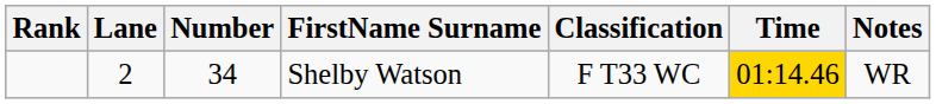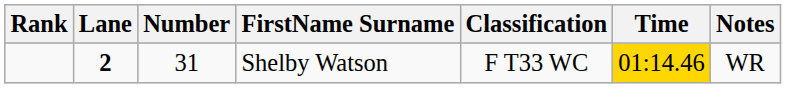Shelby Watson | Lane: normal -> bold
Shelby Watson | Number: 34 -> 31
